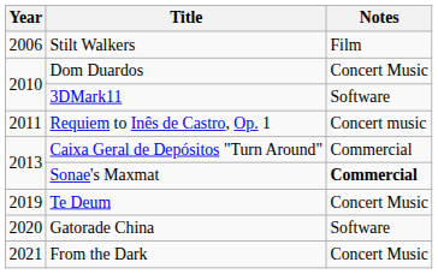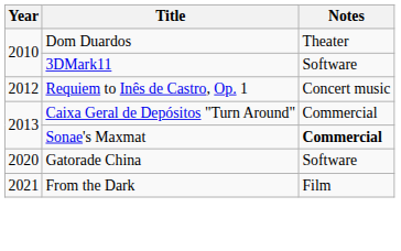- row: 2006 | Stilt Walkers | Film
Dom Duardos | Notes: Concert Music -> Theater
Requiem to Inês de Castro, Op. 1 | Year: 2011 -> 2012
- row: 2019 | Te Deum | Concert Music
From the Dark | Notes: Concert Music -> Film
